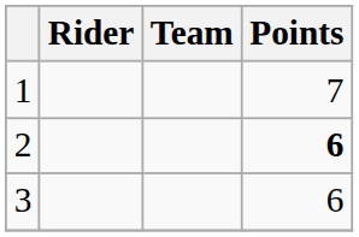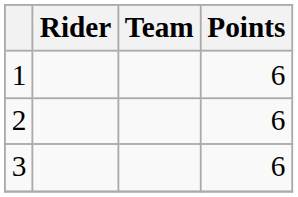1 | Points: 7 -> 6
2 | Points: bold -> normal
